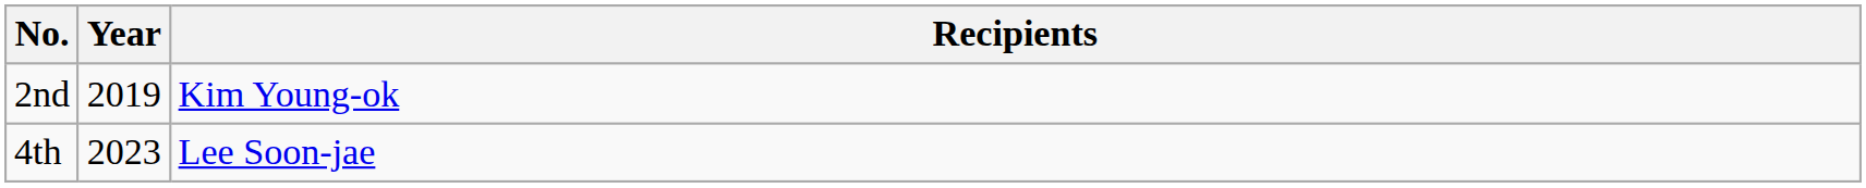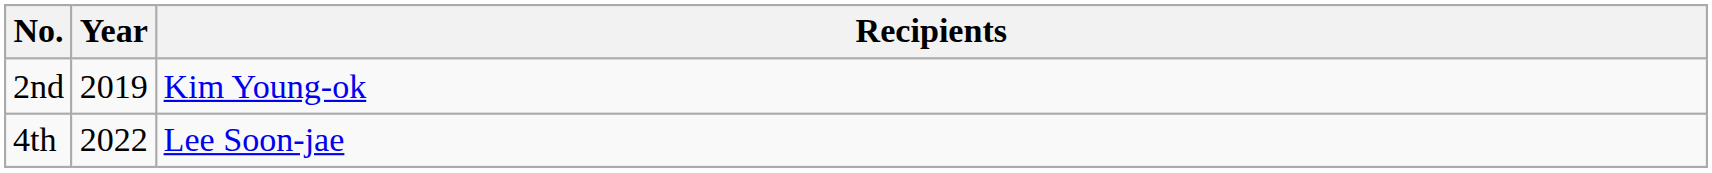4th | Year: 2023 -> 2022
